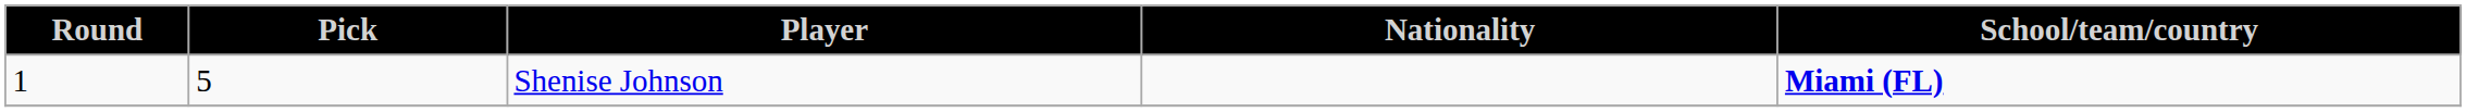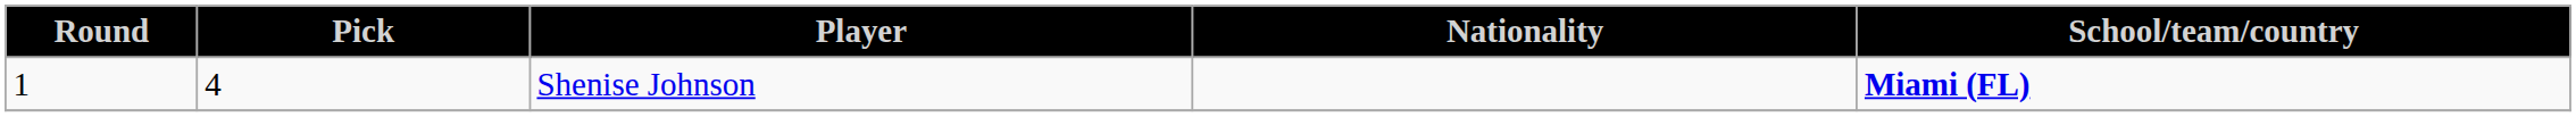Shenise Johnson | Pick: 5 -> 4
